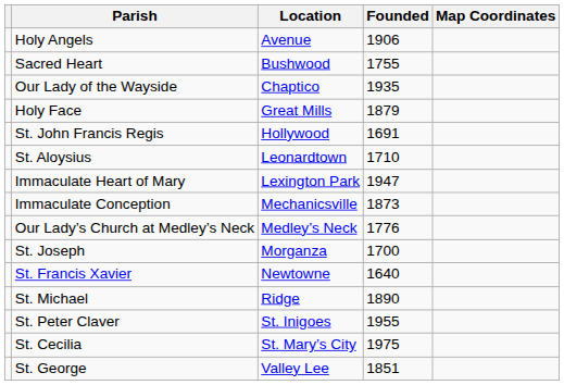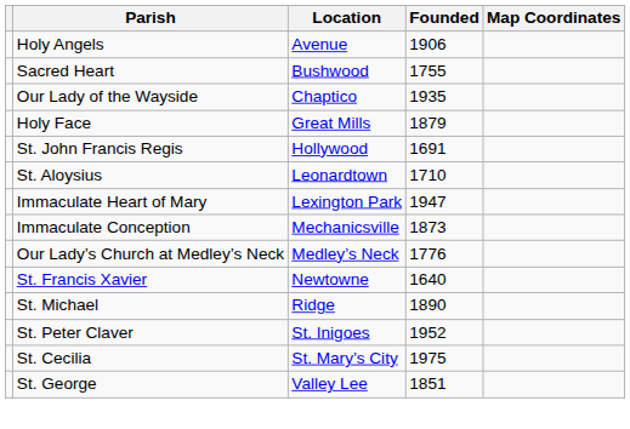- row: St. Joseph | Morganza | 1700
St. Peter Claver | Founded: 1955 -> 1952
